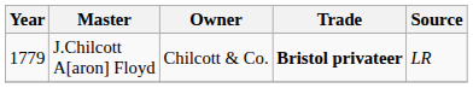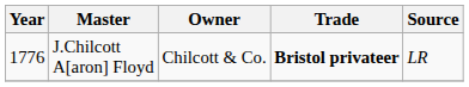J.Chilcott A[aron] Floyd | Year: 1779 -> 1776
